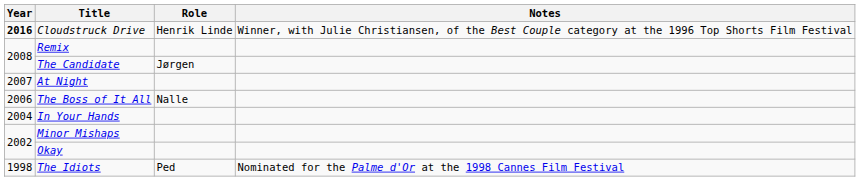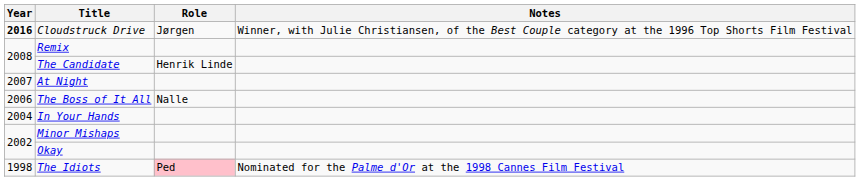Cloudstruck Drive | Role: Henrik Linde -> Jørgen
The Candidate | Role: Jørgen -> Henrik Linde
The Idiots | Role: no background -> pink background
